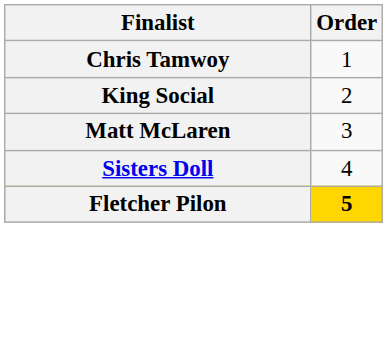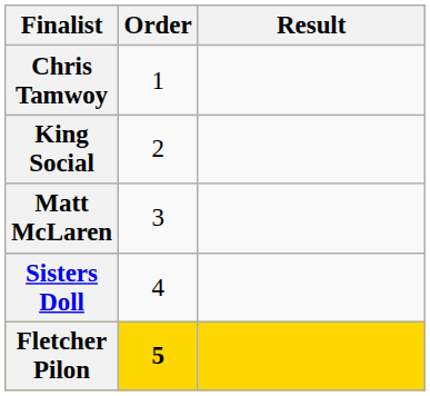+ column: Result
